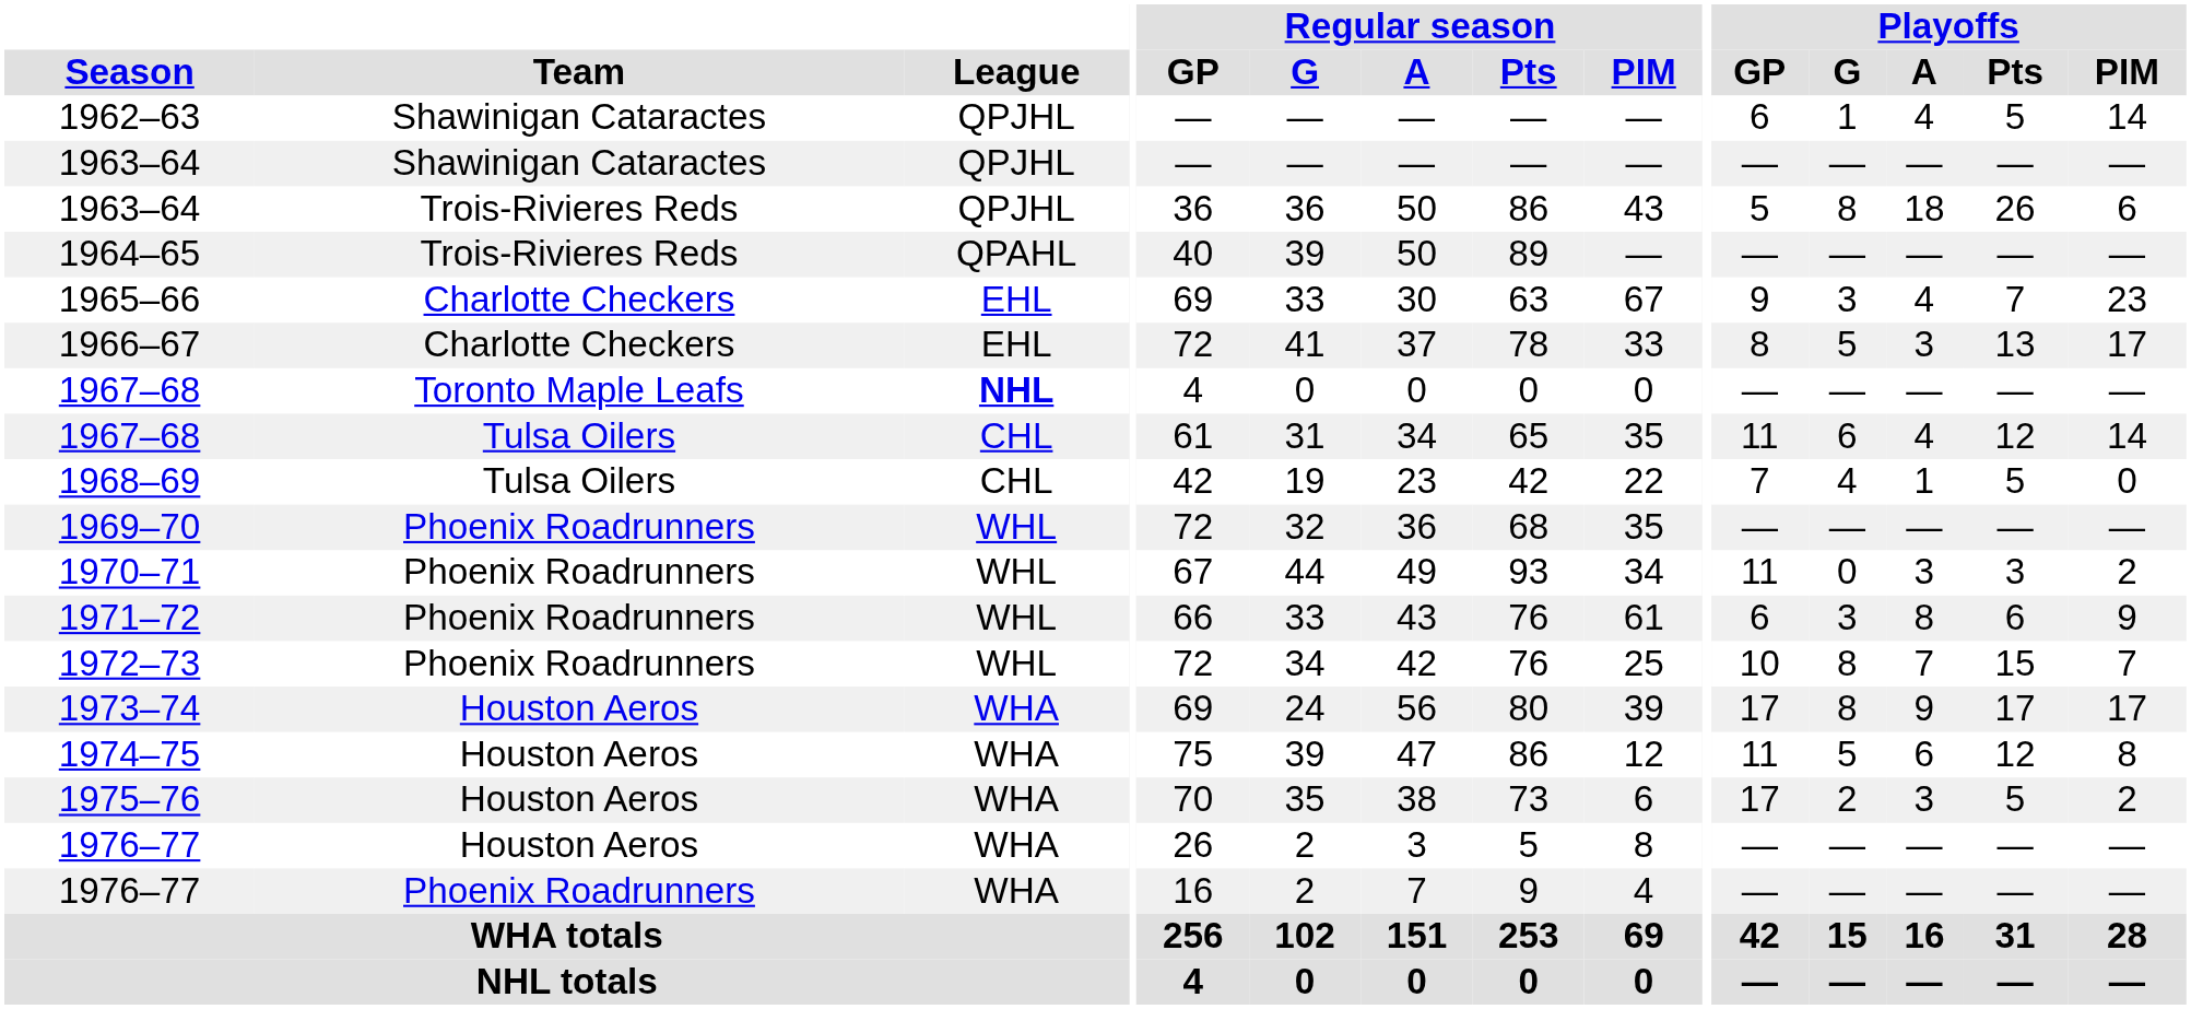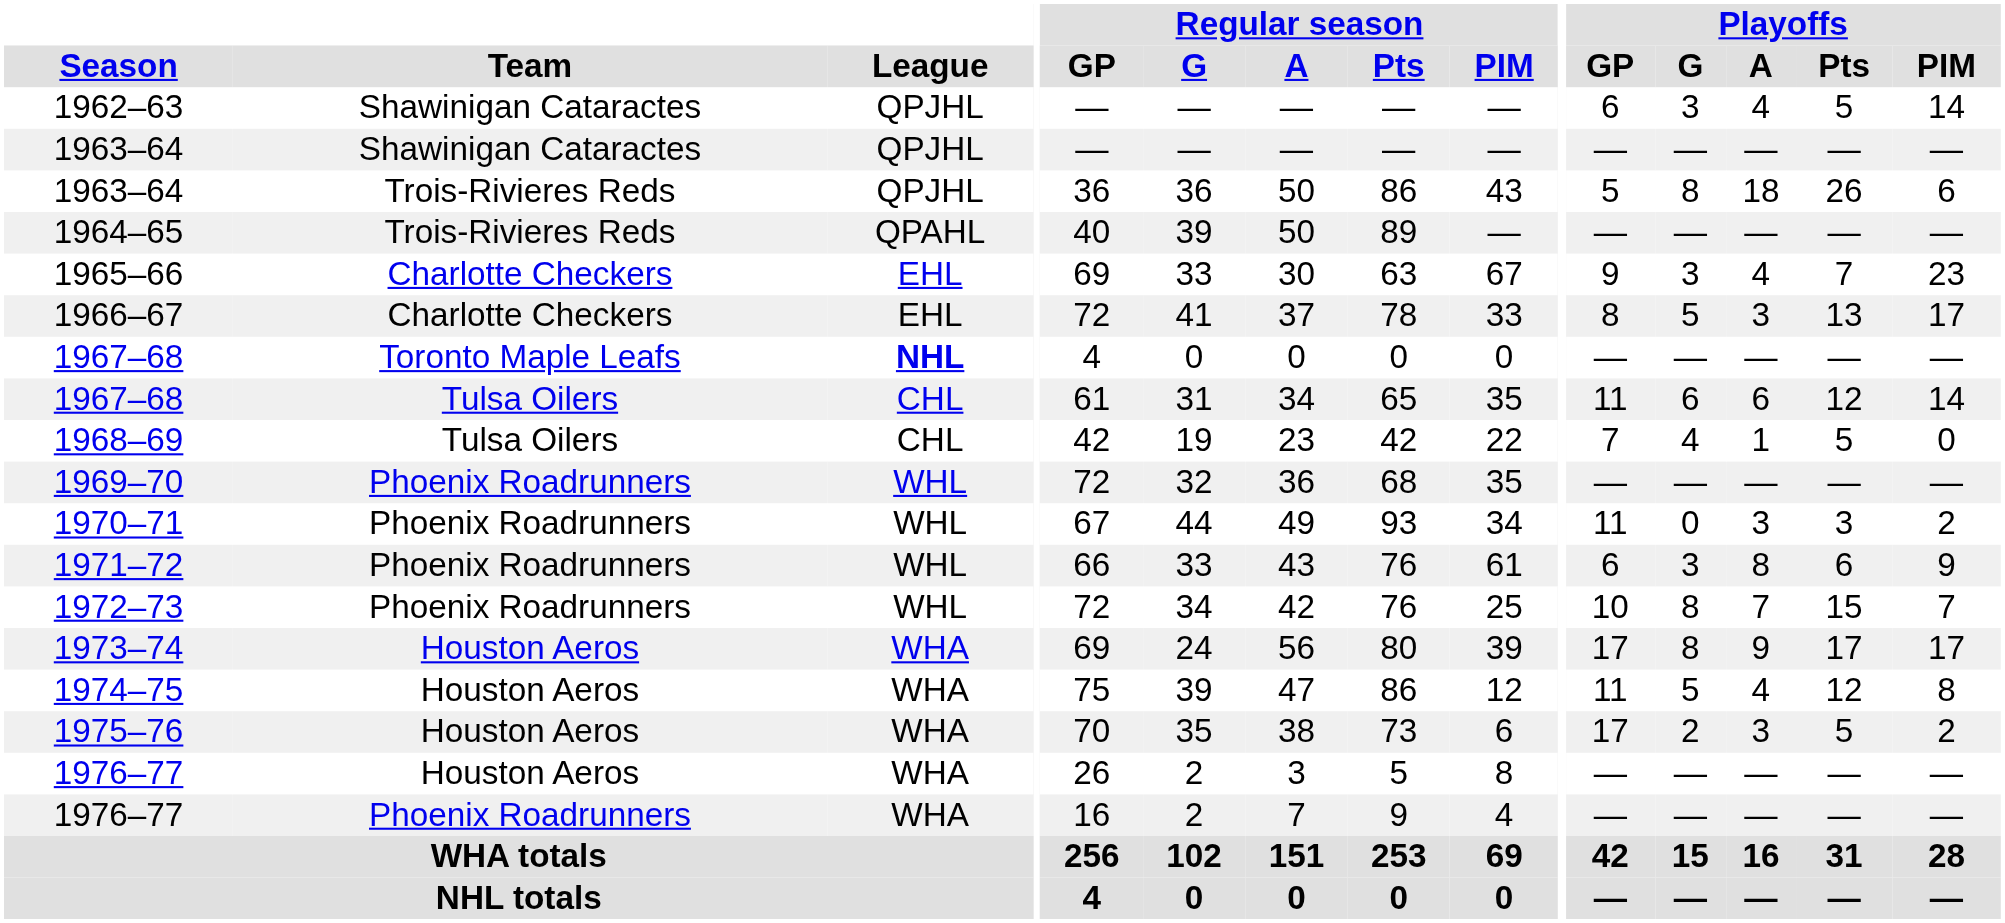1962–63 | Playoffs / G: 1 -> 3
1967–68 / Tulsa Oilers | Playoffs / A: 4 -> 6
1974–75 | Playoffs / A: 6 -> 4
